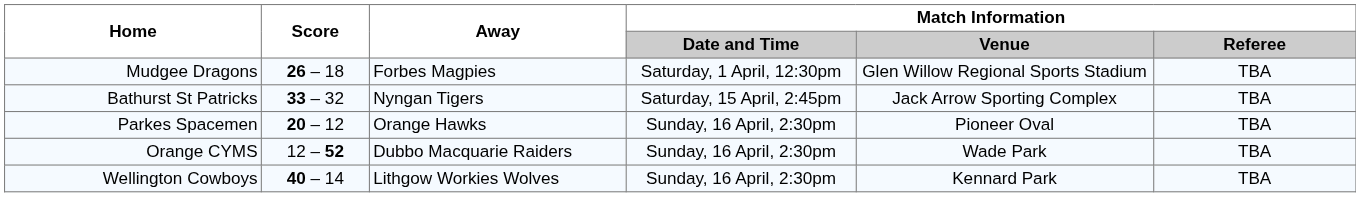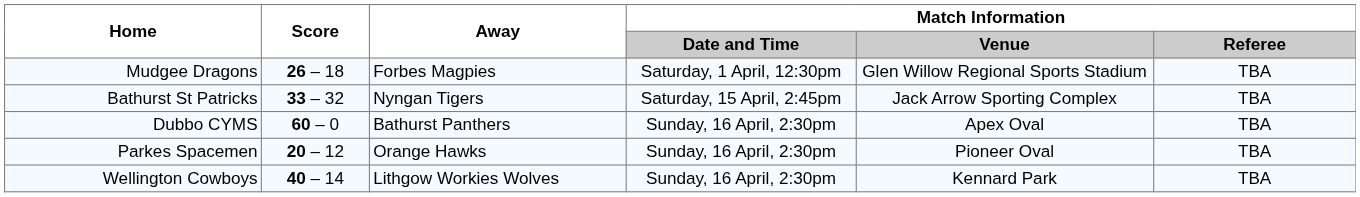+ row: Dubbo CYMS | 60 – 0 | Bathurst Panthers | Sunday, 16 April, 2:30pm | Apex Oval | TBA
- row: Orange CYMS | 12 – 52 | Dubbo Macquarie Raiders | Sunday, 16 April, 2:30pm | Wade Park | TBA
